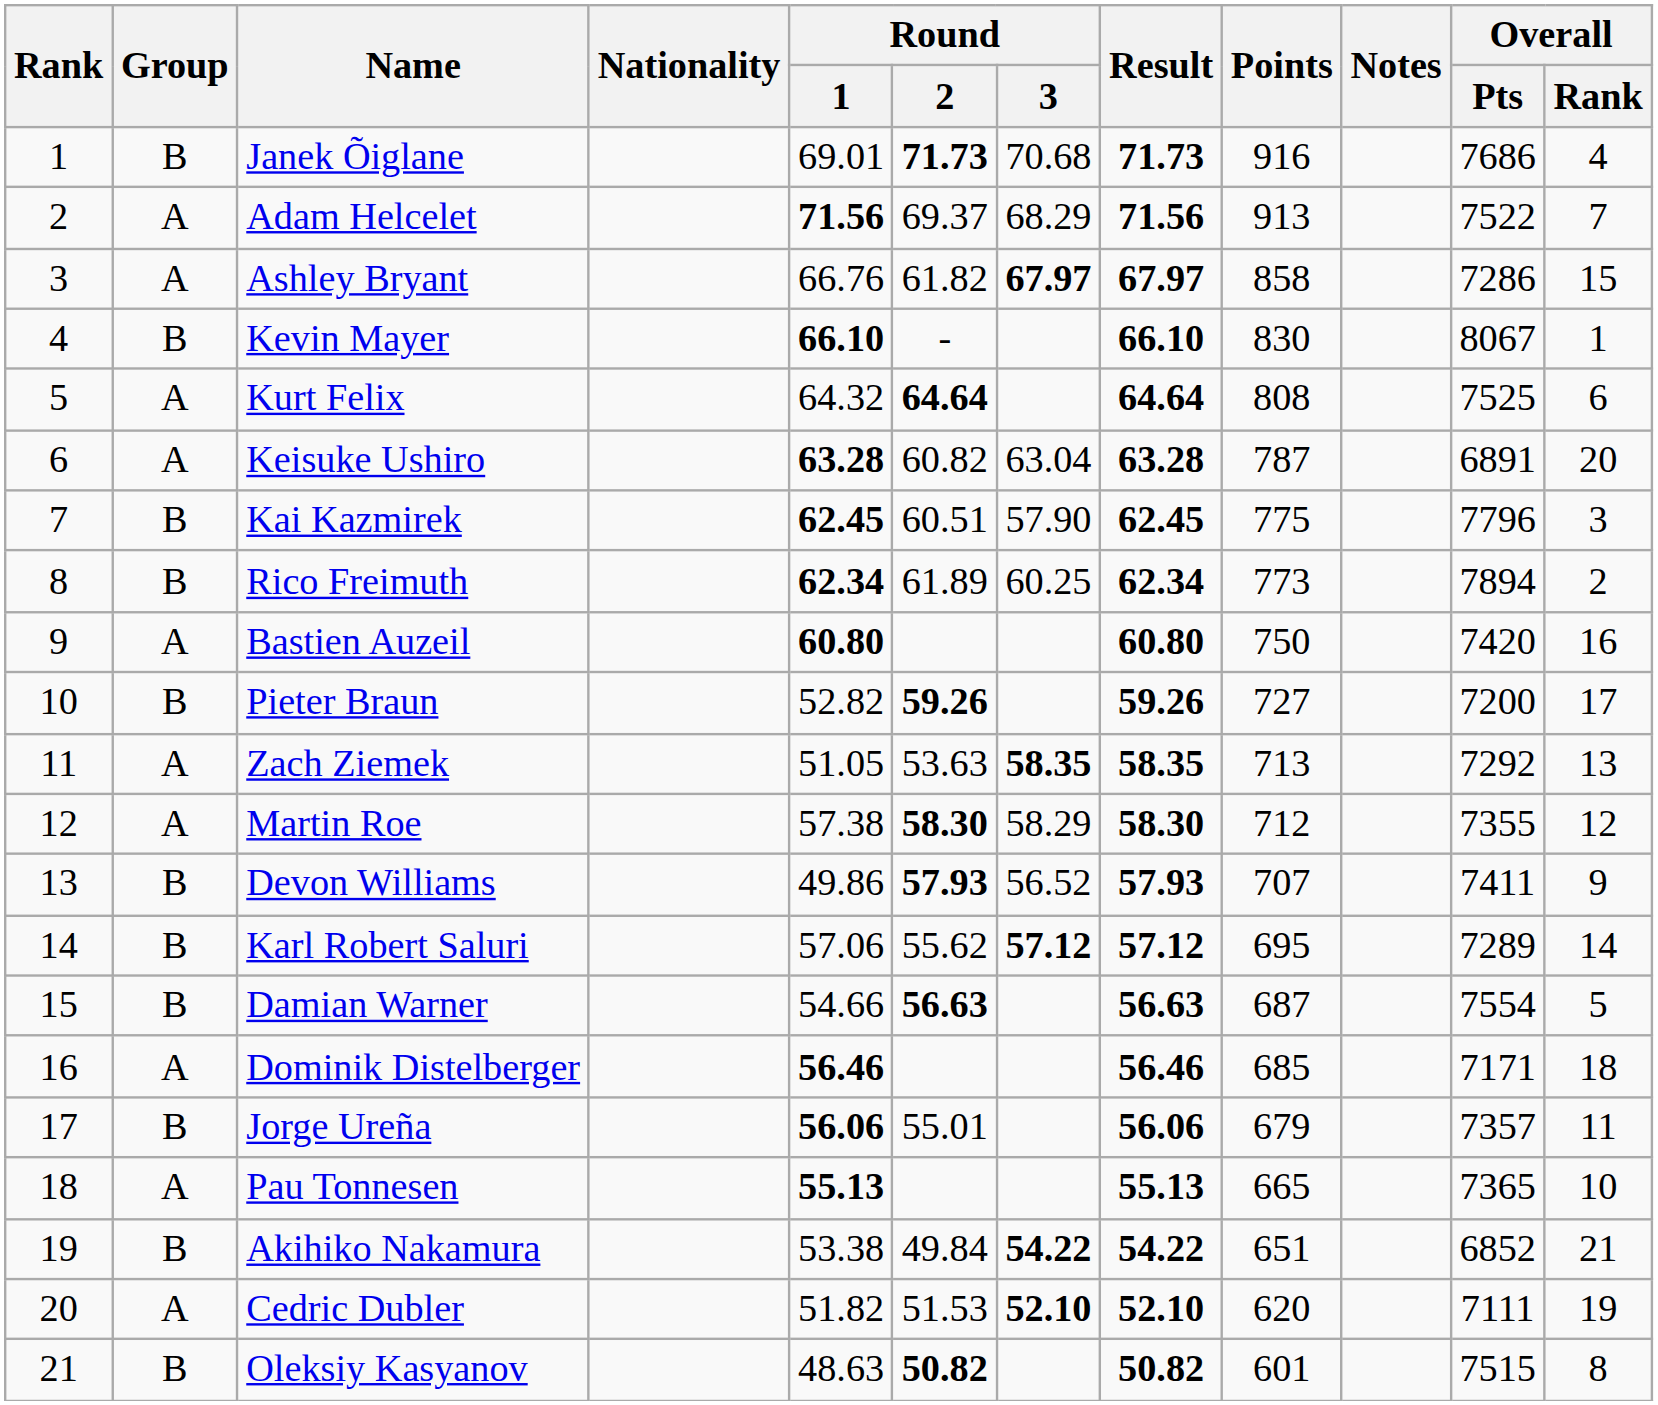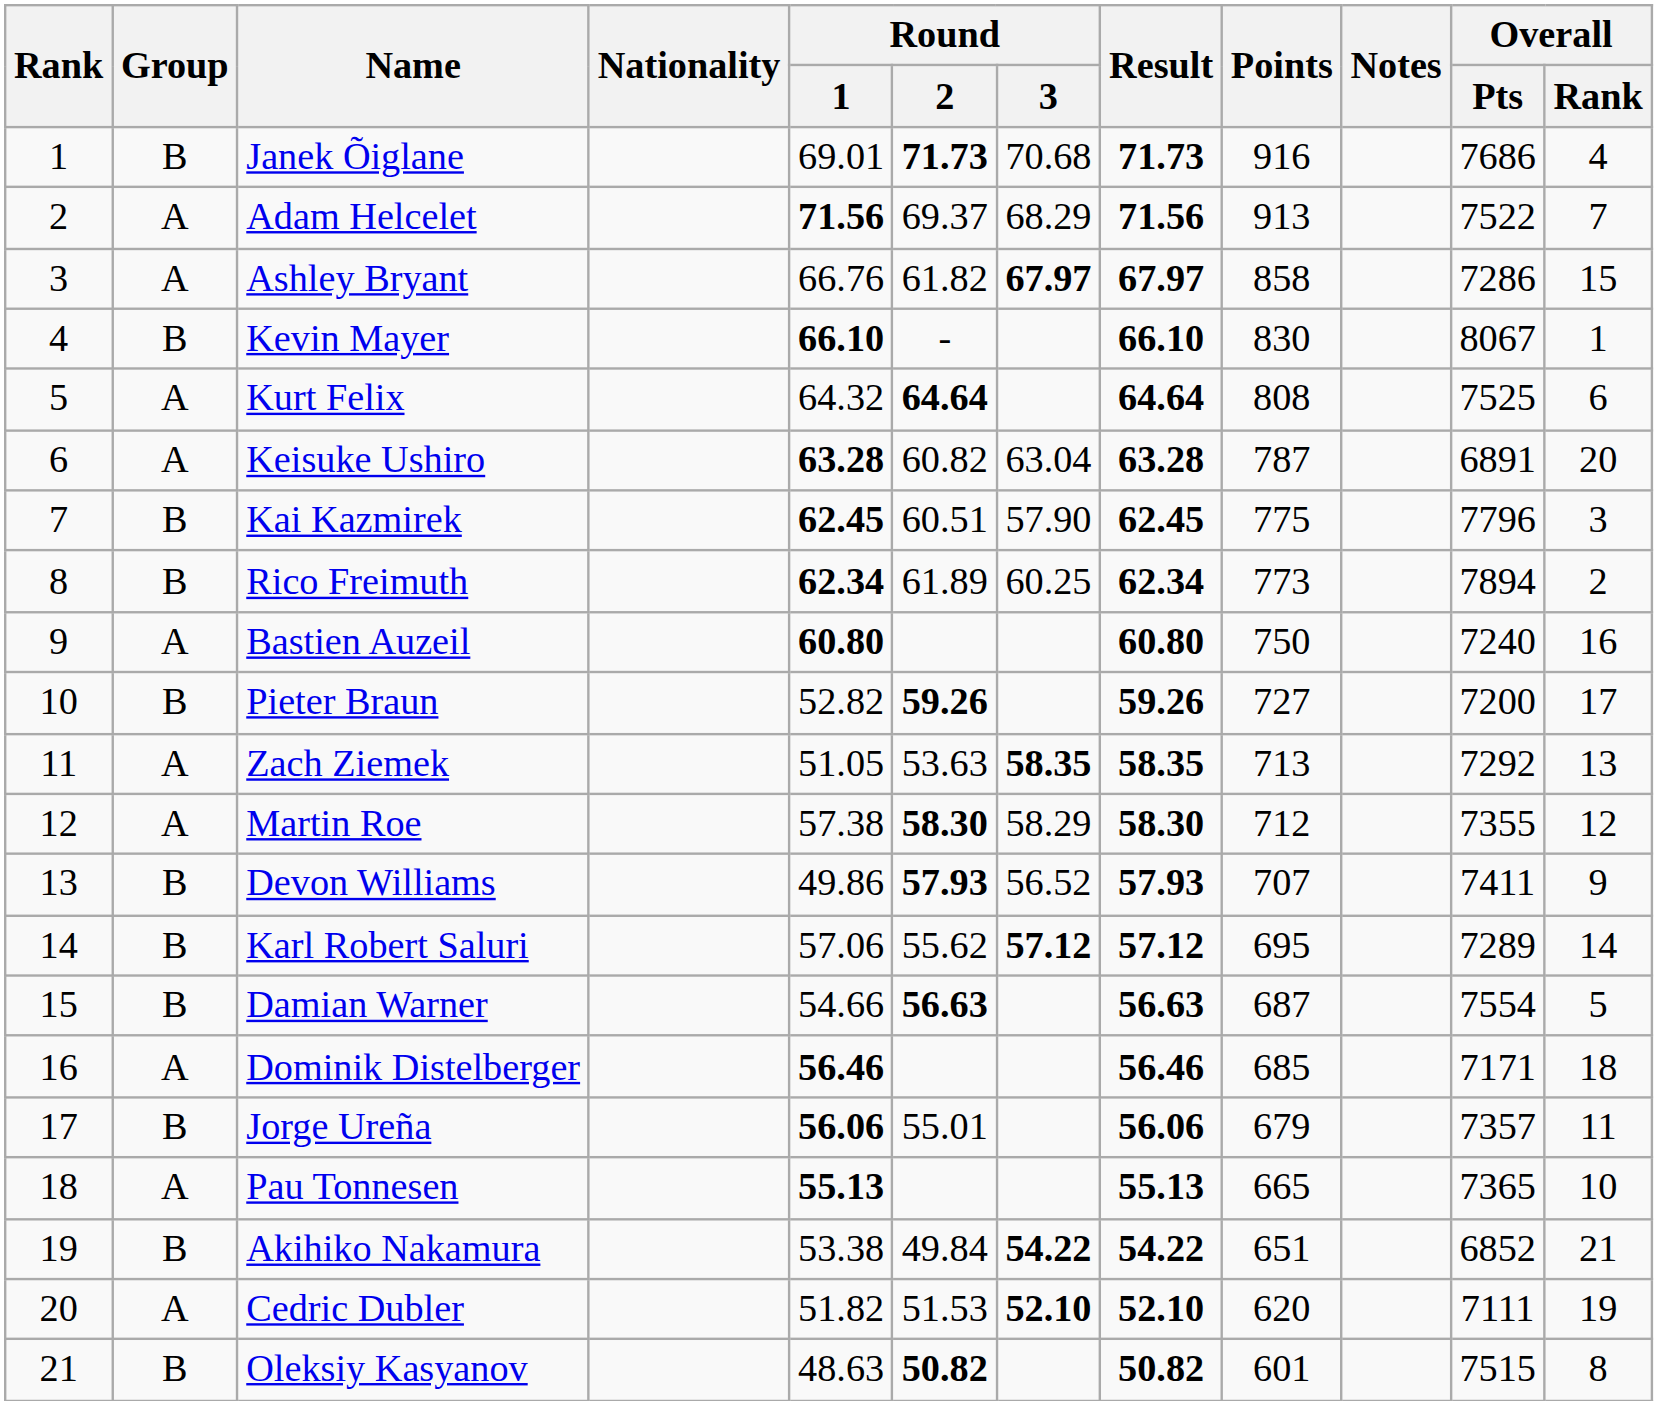Bastien Auzeil | Overall / Pts: 7420 -> 7240
